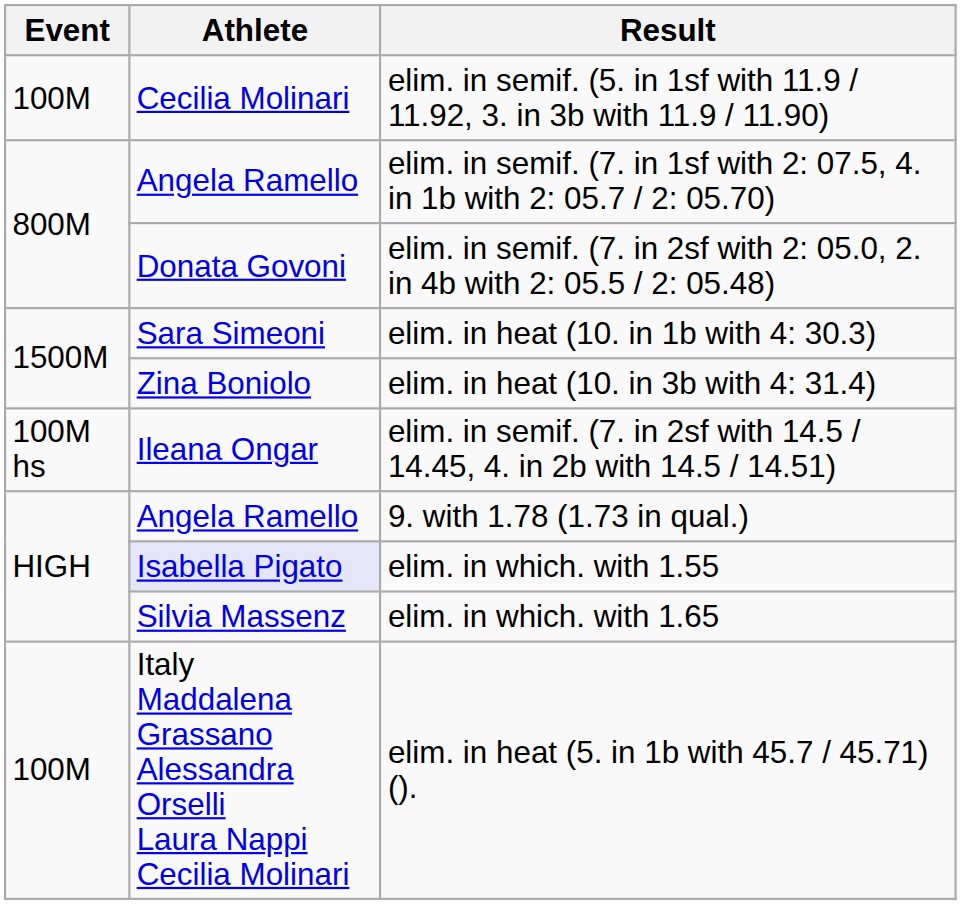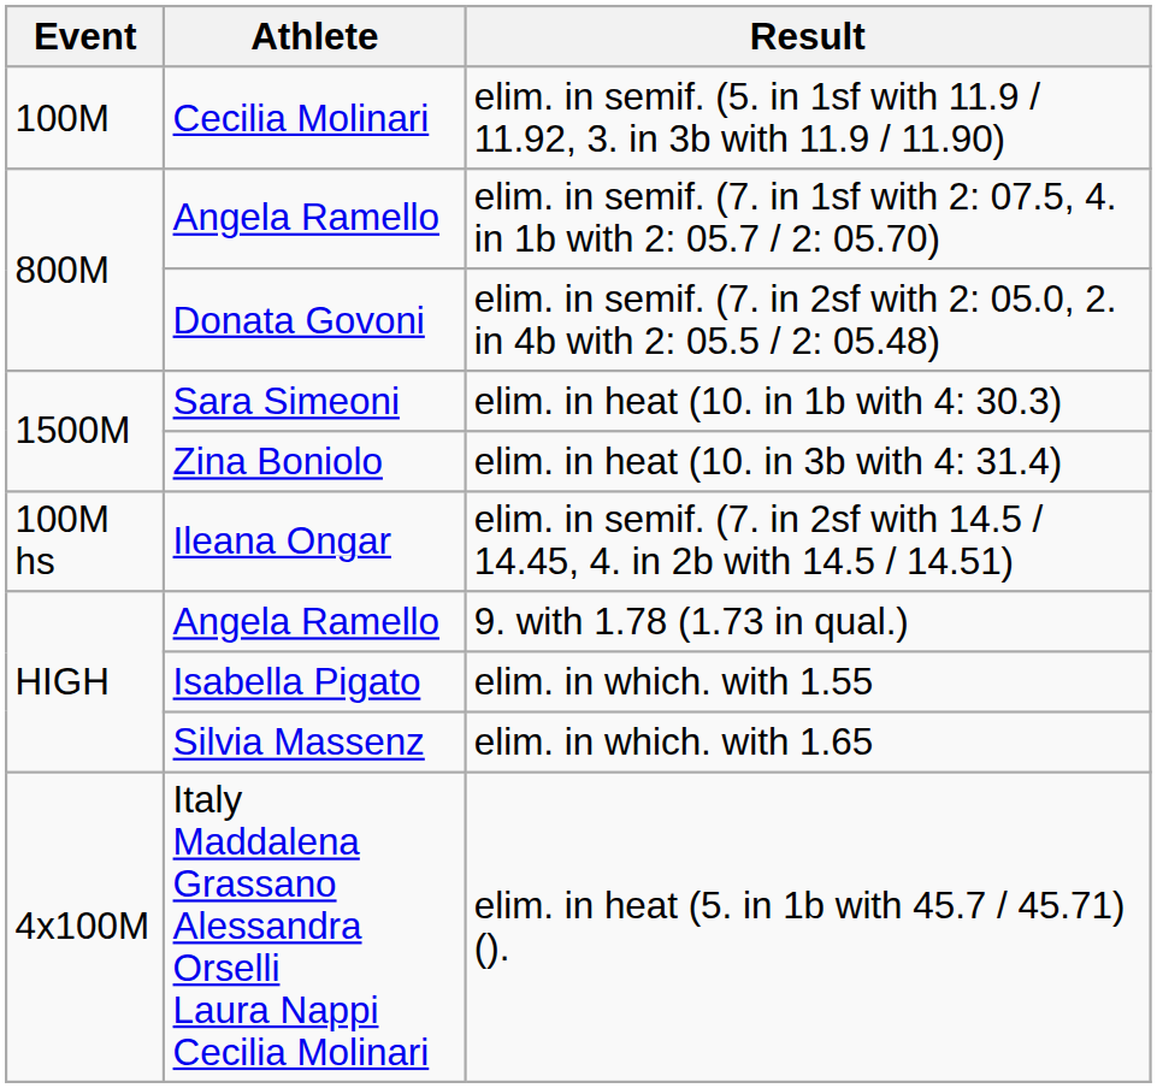elim. in which. with 1.55 | Athlete: lavender background -> no background
elim. in heat (5. in 1b with 45.7 / 45.71) (). | Event: 100M -> 4x100M
